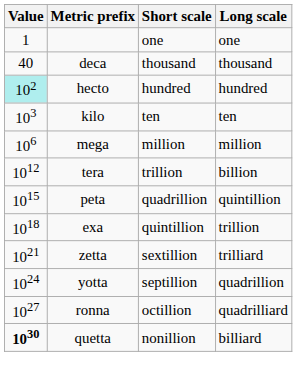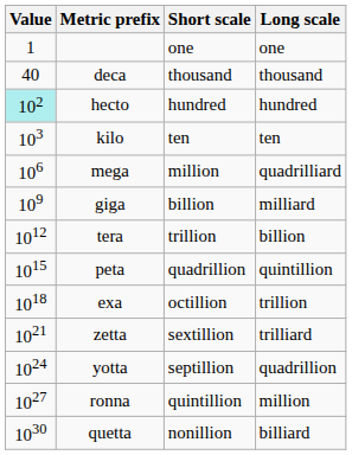mega | Long scale: million -> quadrilliard
+ row: 109 | giga | billion | milliard
exa | Short scale: quintillion -> octillion
ronna | Short scale: octillion -> quintillion
ronna | Long scale: quadrilliard -> million
quetta | Value: bold -> normal
